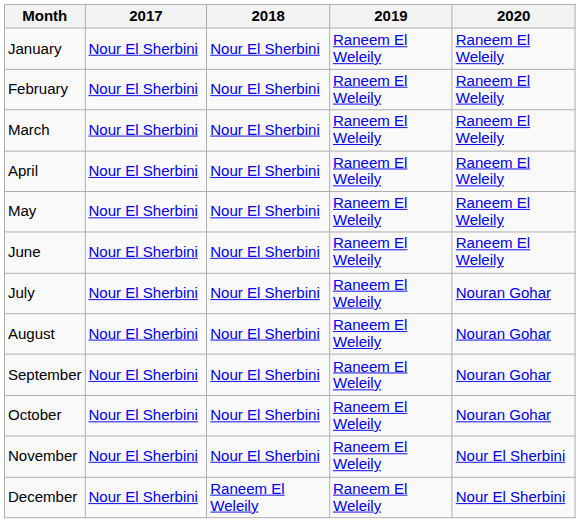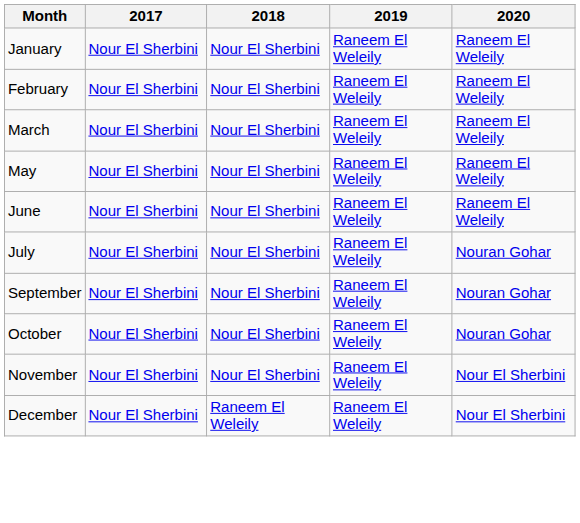- row: April | Nour El Sherbini | Nour El Sherbini | Raneem El Weleily | Raneem El Weleily
- row: August | Nour El Sherbini | Nour El Sherbini | Raneem El Weleily | Nouran Gohar
